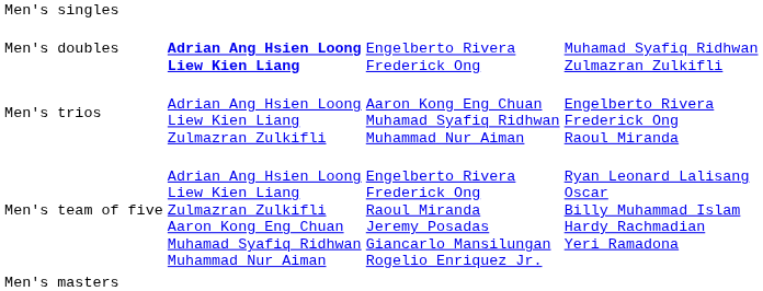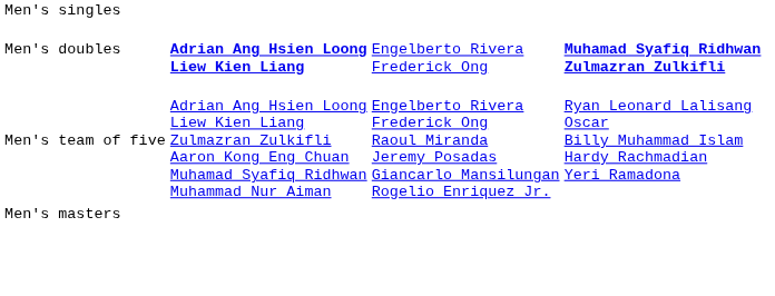Men's doubles | column 4: normal -> bold
- row: Men's trios | Adrian Ang Hsien Loong Liew Kien Liang Zulmazran Zulkifli | Aaron Kong Eng Chuan Muhamad Syafiq Ridhwan Muhammad Nur Aiman | Engelberto Rivera Frederick Ong Raoul Miranda
